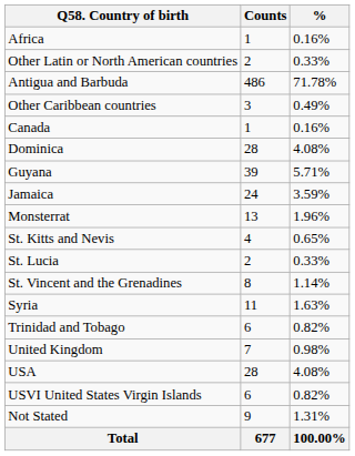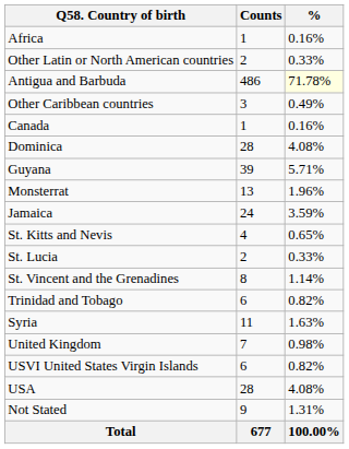Antigua and Barbuda | %: no background -> lightyellow background
rows swapped: Jamaica <-> Monsterrat
rows swapped: Syria <-> Trinidad and Tobago
rows swapped: USA <-> USVI United States Virgin Islands
